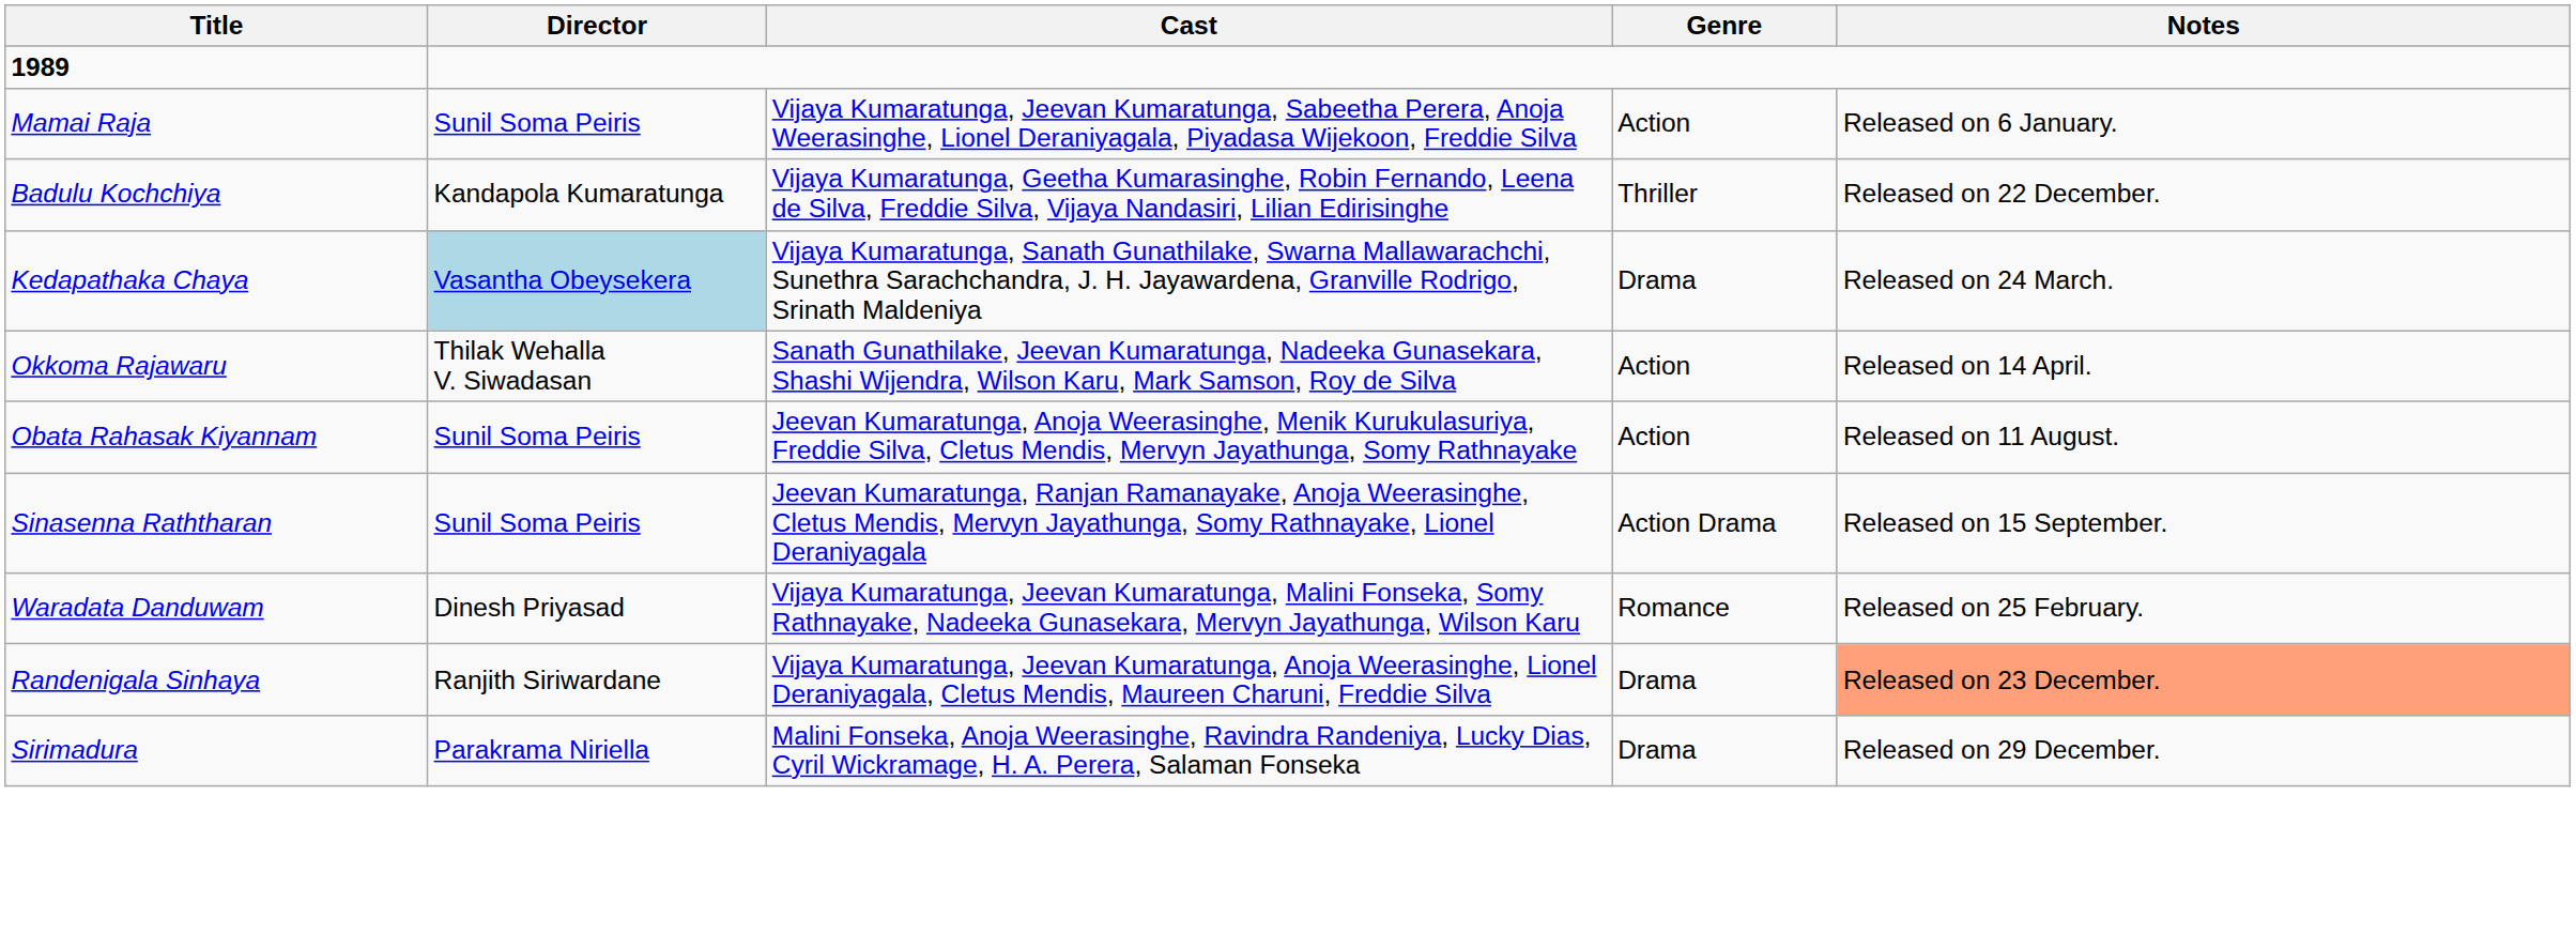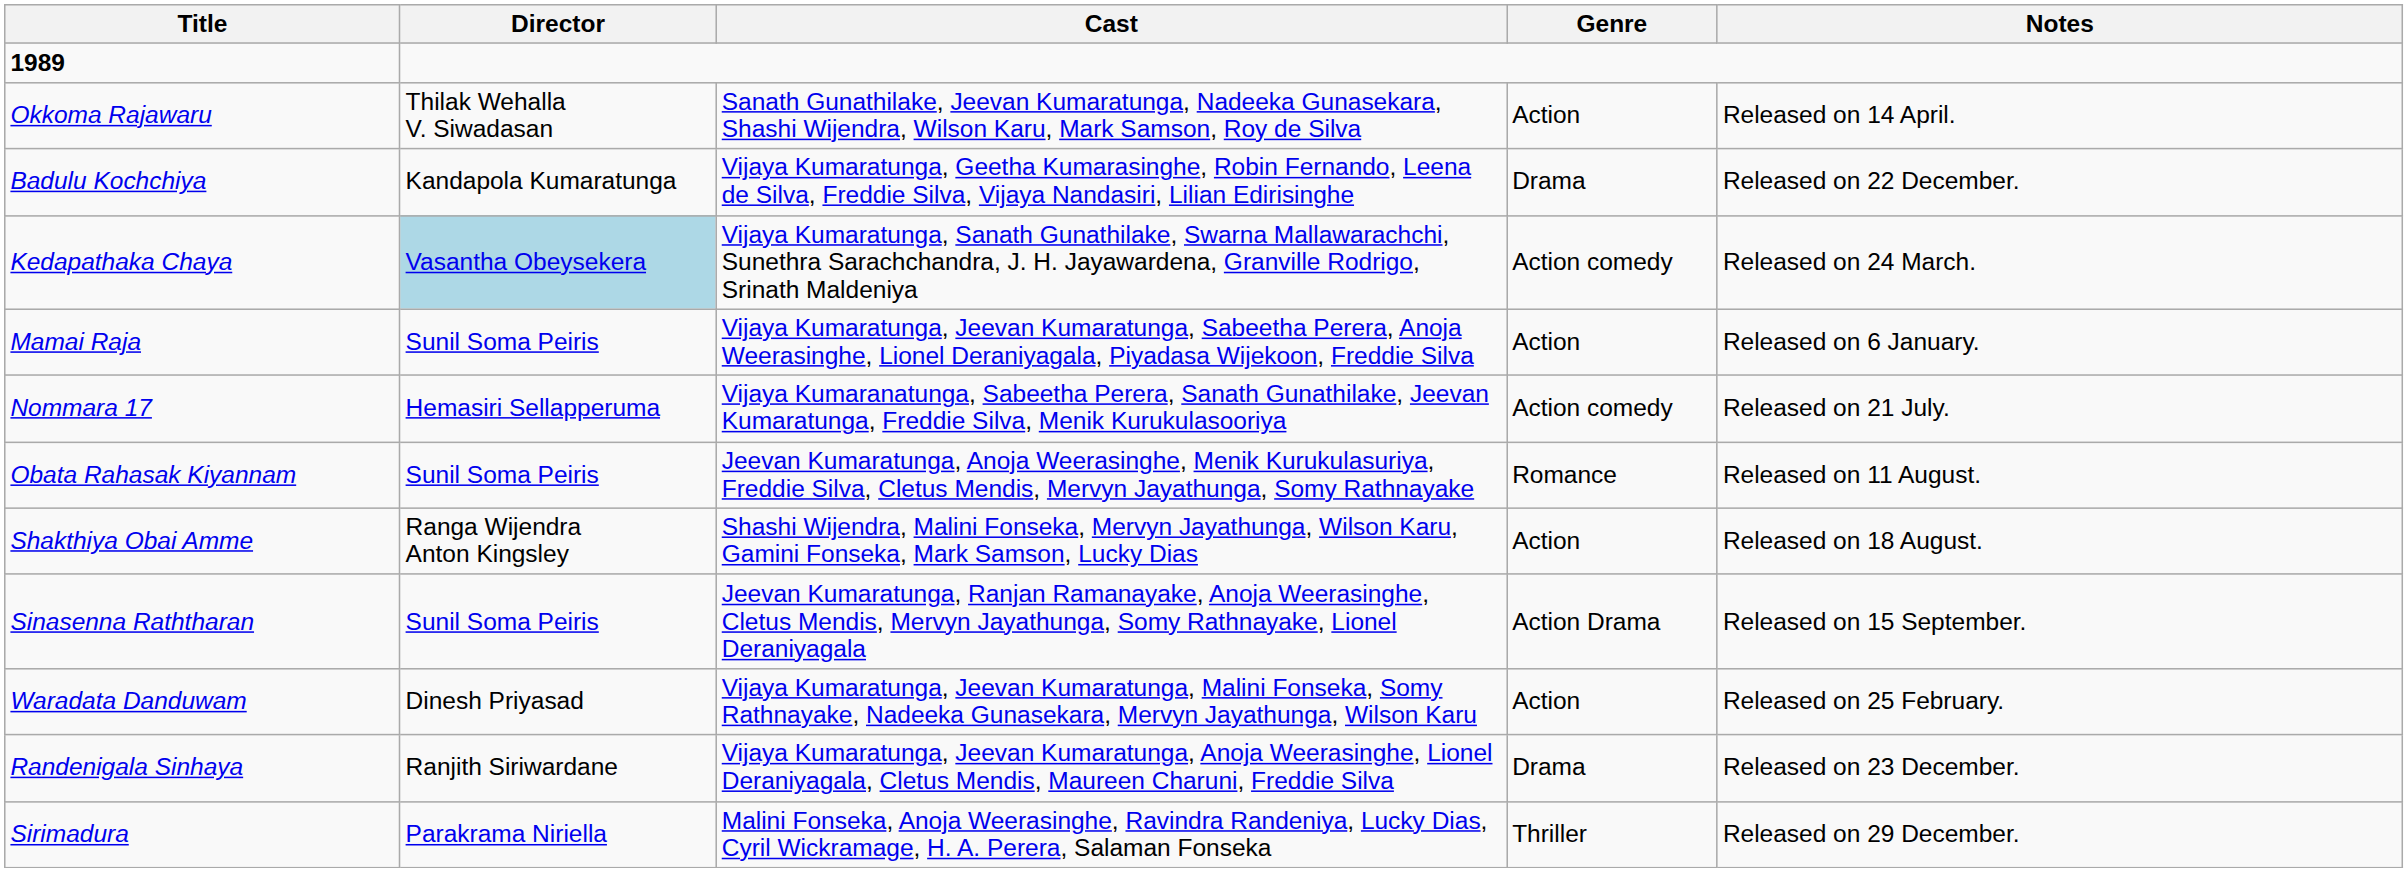rows swapped: Mamai Raja <-> Okkoma Rajawaru
Badulu Kochchiya | Genre: Thriller -> Drama
Kedapathaka Chaya | Genre: Drama -> Action comedy
+ row: Nommara 17 | Hemasiri Sellapperuma | Vijaya Kumaranatunga, Sabeetha Perera, Sanath Gunathilake, Jeevan Kumaratunga, Freddie Silva, Menik Kurukulasooriya | Action comedy | Released on 21 July.
Obata Rahasak Kiyannam | Genre: Action -> Romance
+ row: Shakthiya Obai Amme | Ranga Wijendra Anton Kingsley | Shashi Wijendra, Malini Fonseka, Mervyn Jayathunga, Wilson Karu, Gamini Fonseka, Mark Samson, Lucky Dias | Action | Released on 18 August.
Waradata Danduwam | Genre: Romance -> Action
Randenigala Sinhaya | Notes: lightsalmon background -> no background
Sirimadura | Genre: Drama -> Thriller
